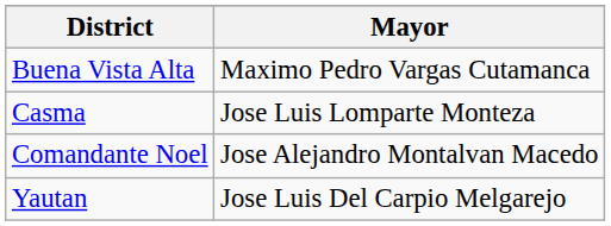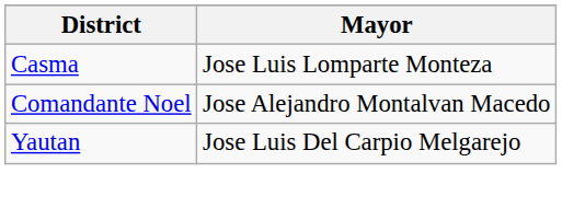- row: Buena Vista Alta | Maximo Pedro Vargas Cutamanca
